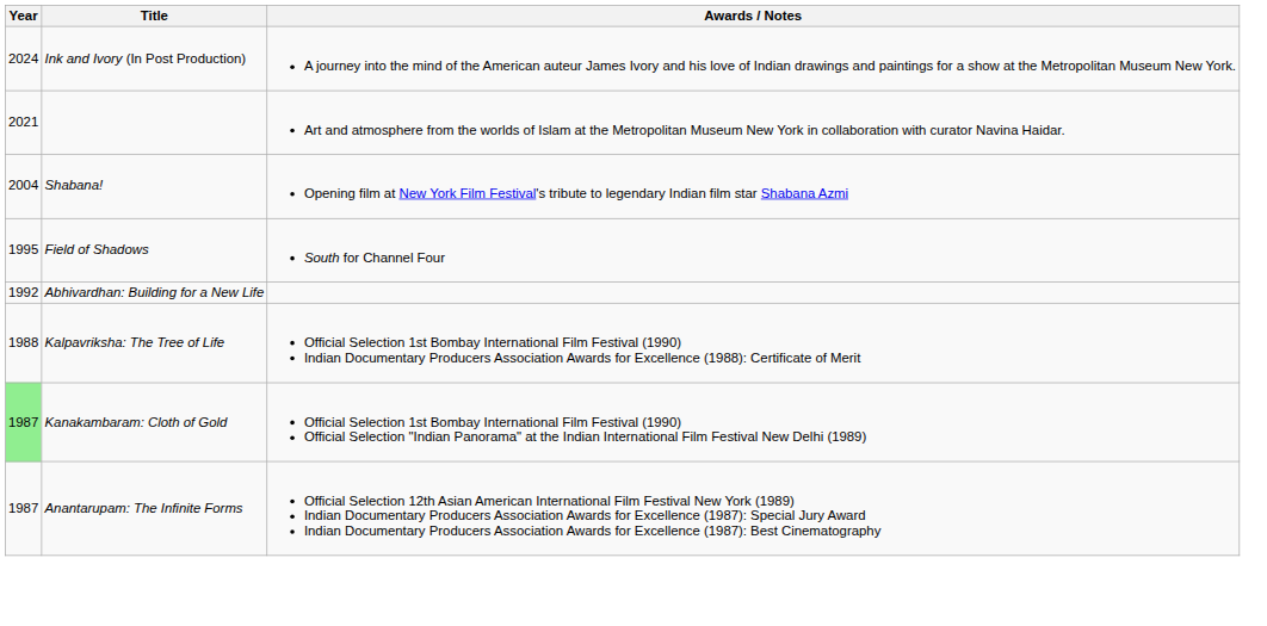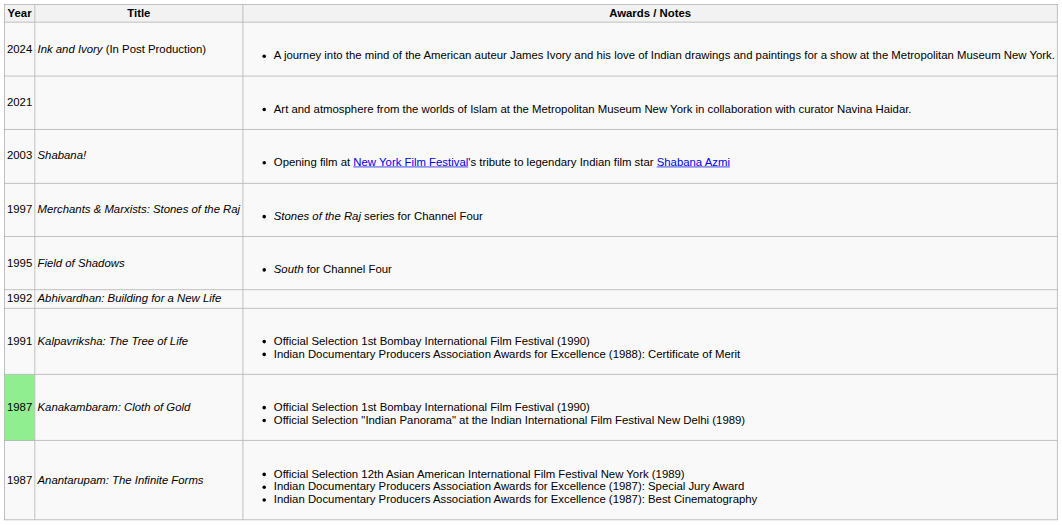Shabana! | Year: 2004 -> 2003
+ row: 1997 | Merchants & Marxists: Stones of the Raj | Stones of the Raj series for Channel Four
Kalpavriksha: The Tree of Life | Year: 1988 -> 1991
